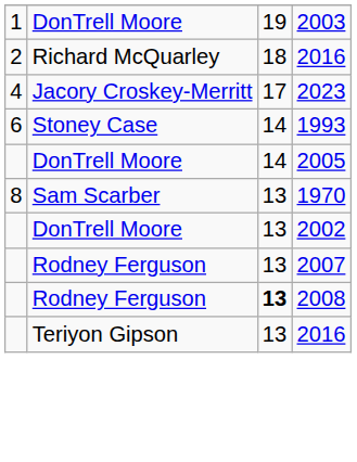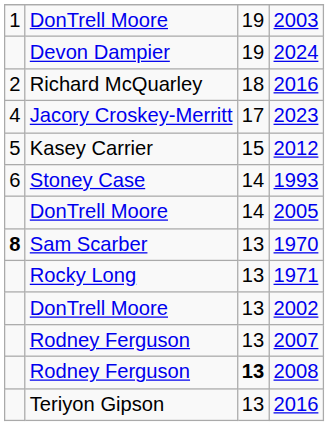+ row: Devon Dampier | 19 | 2024
+ row: 5 | Kasey Carrier | 15 | 2012
1970 | column 1: normal -> bold
+ row: Rocky Long | 13 | 1971
